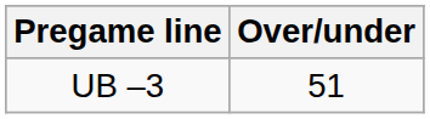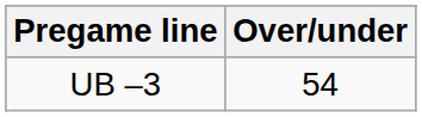UB –3 | Over/under: 51 -> 54
